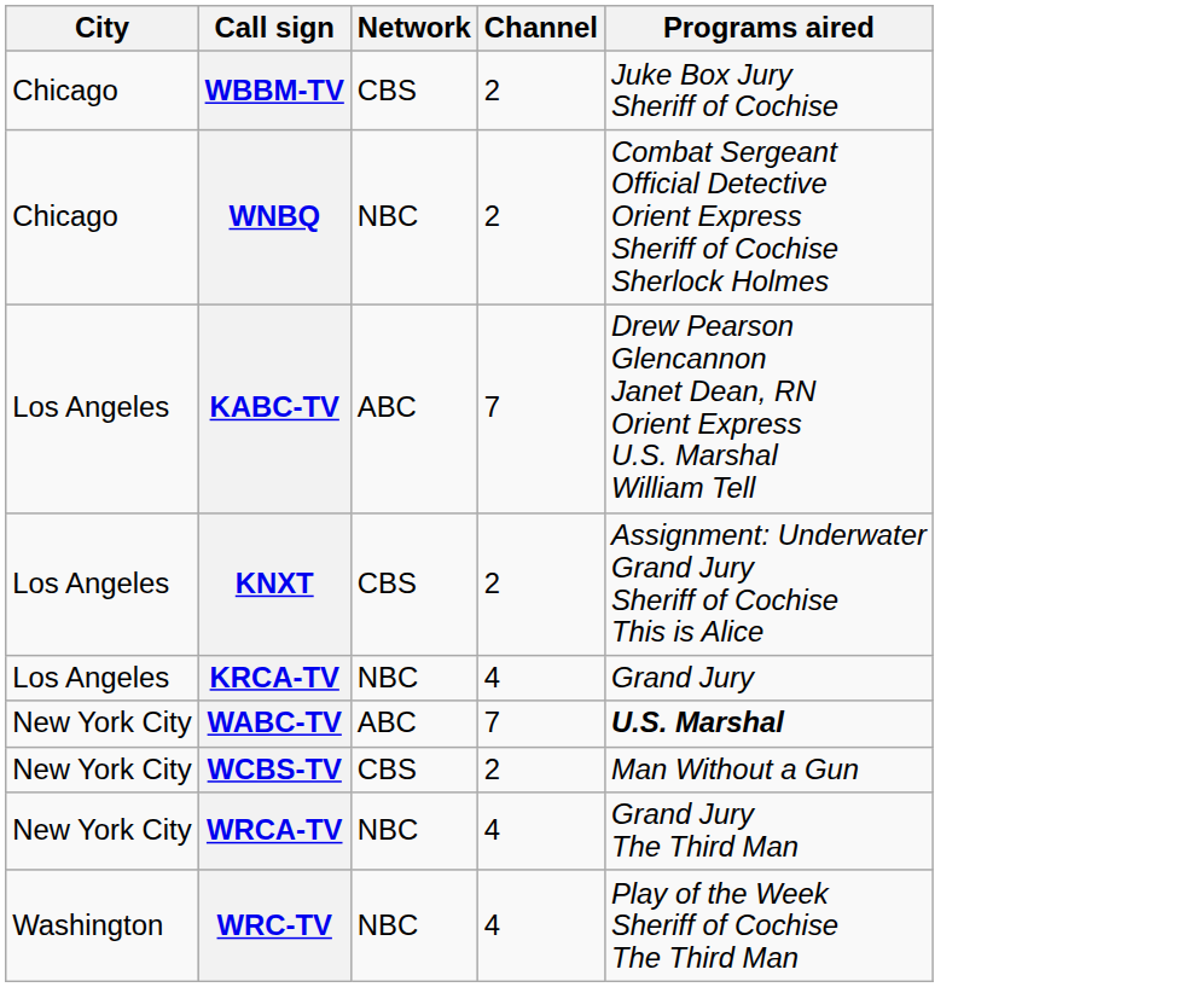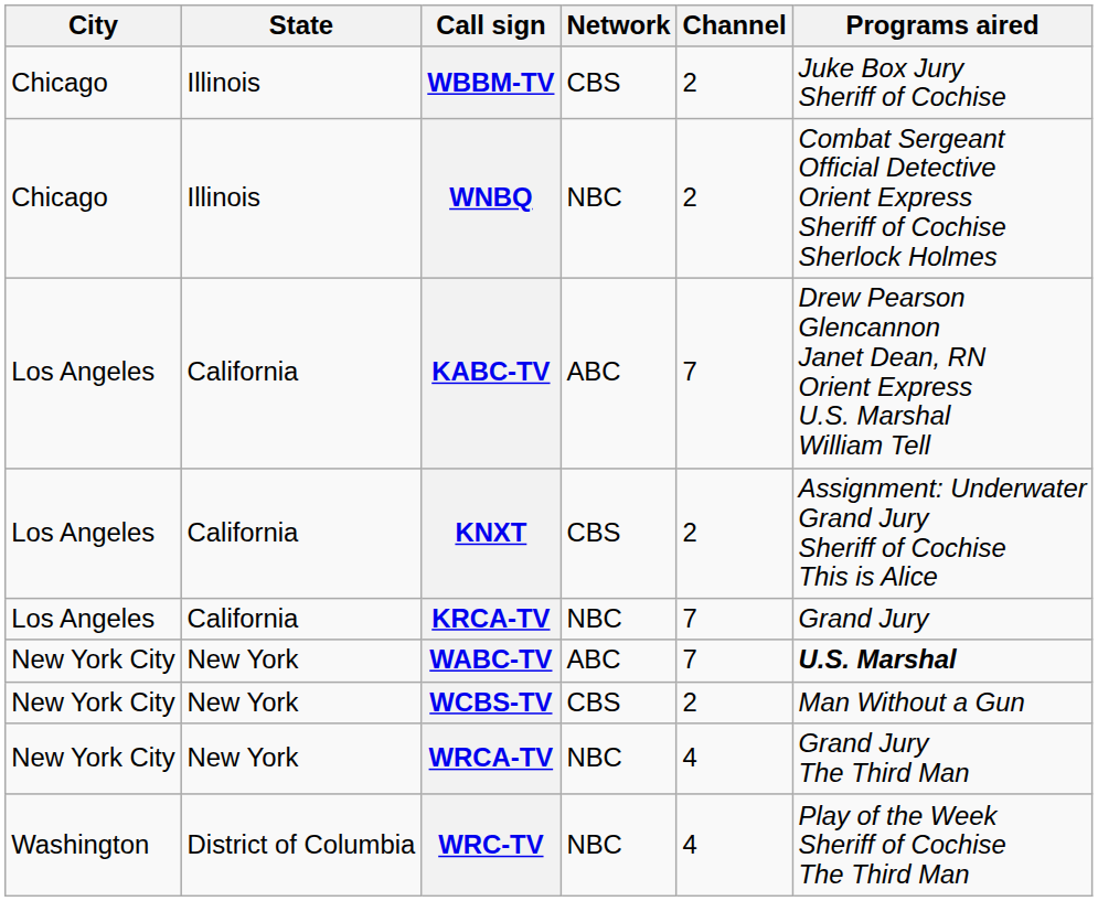+ column: State | Illinois | Illinois | California | California | California | New York | New York | New York | District of Columbia
KRCA-TV | Channel: 4 -> 7
